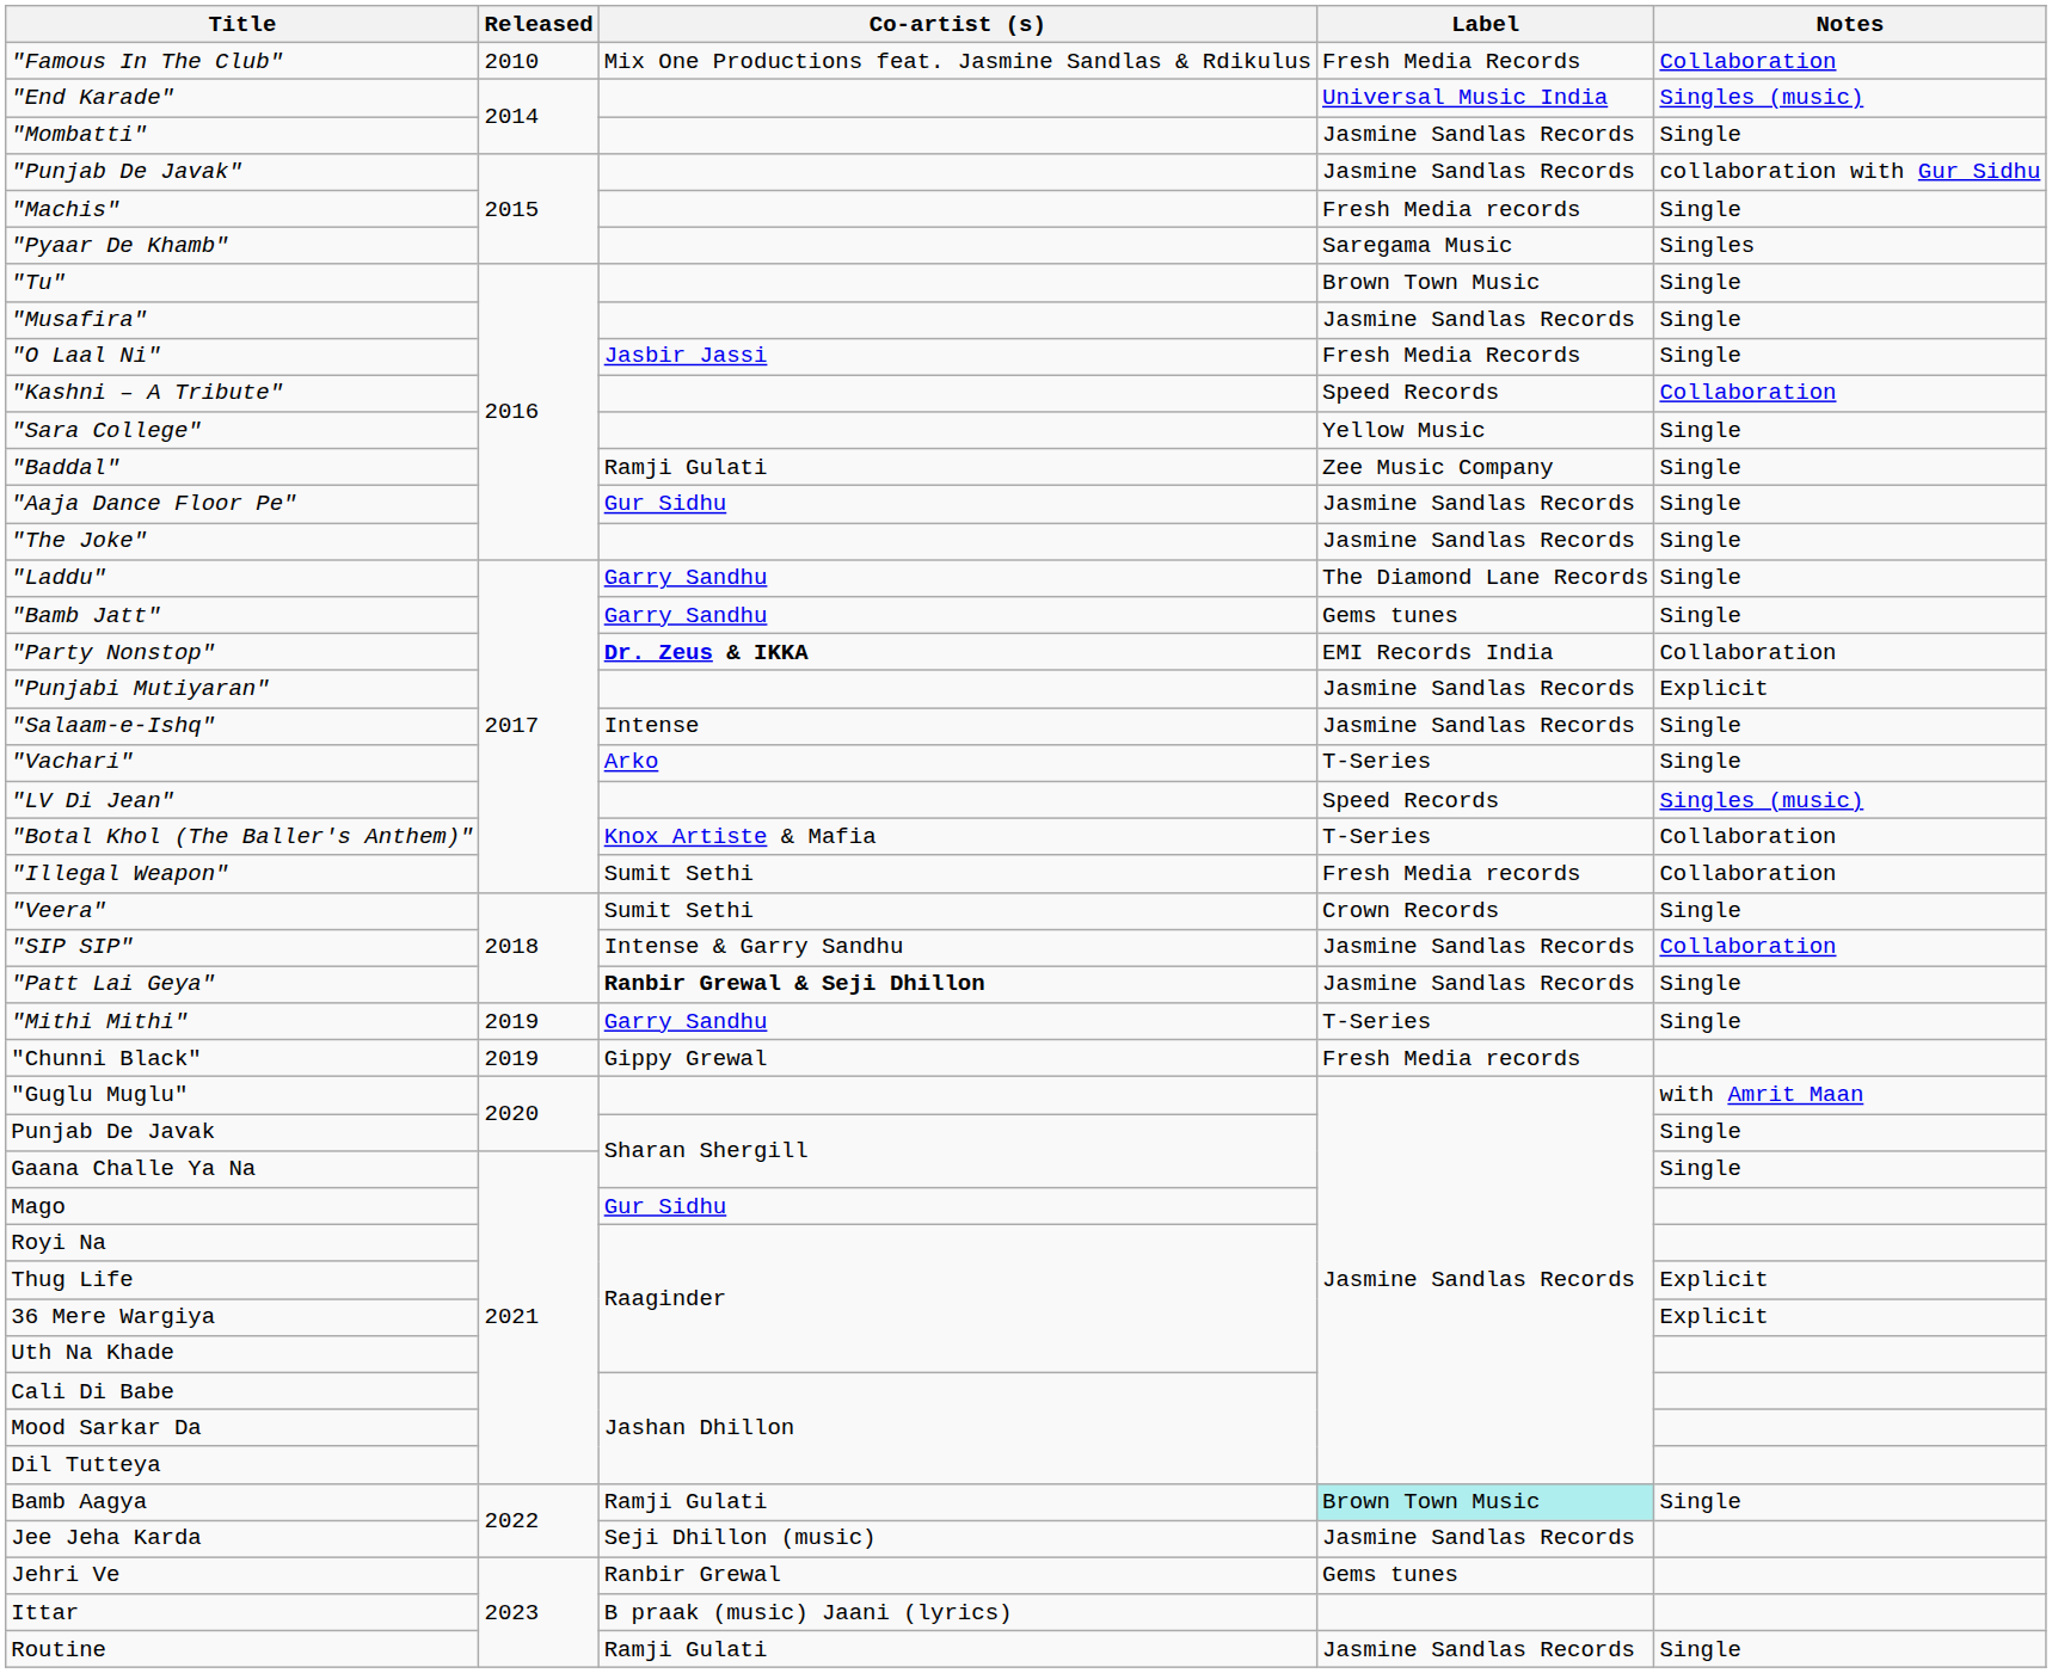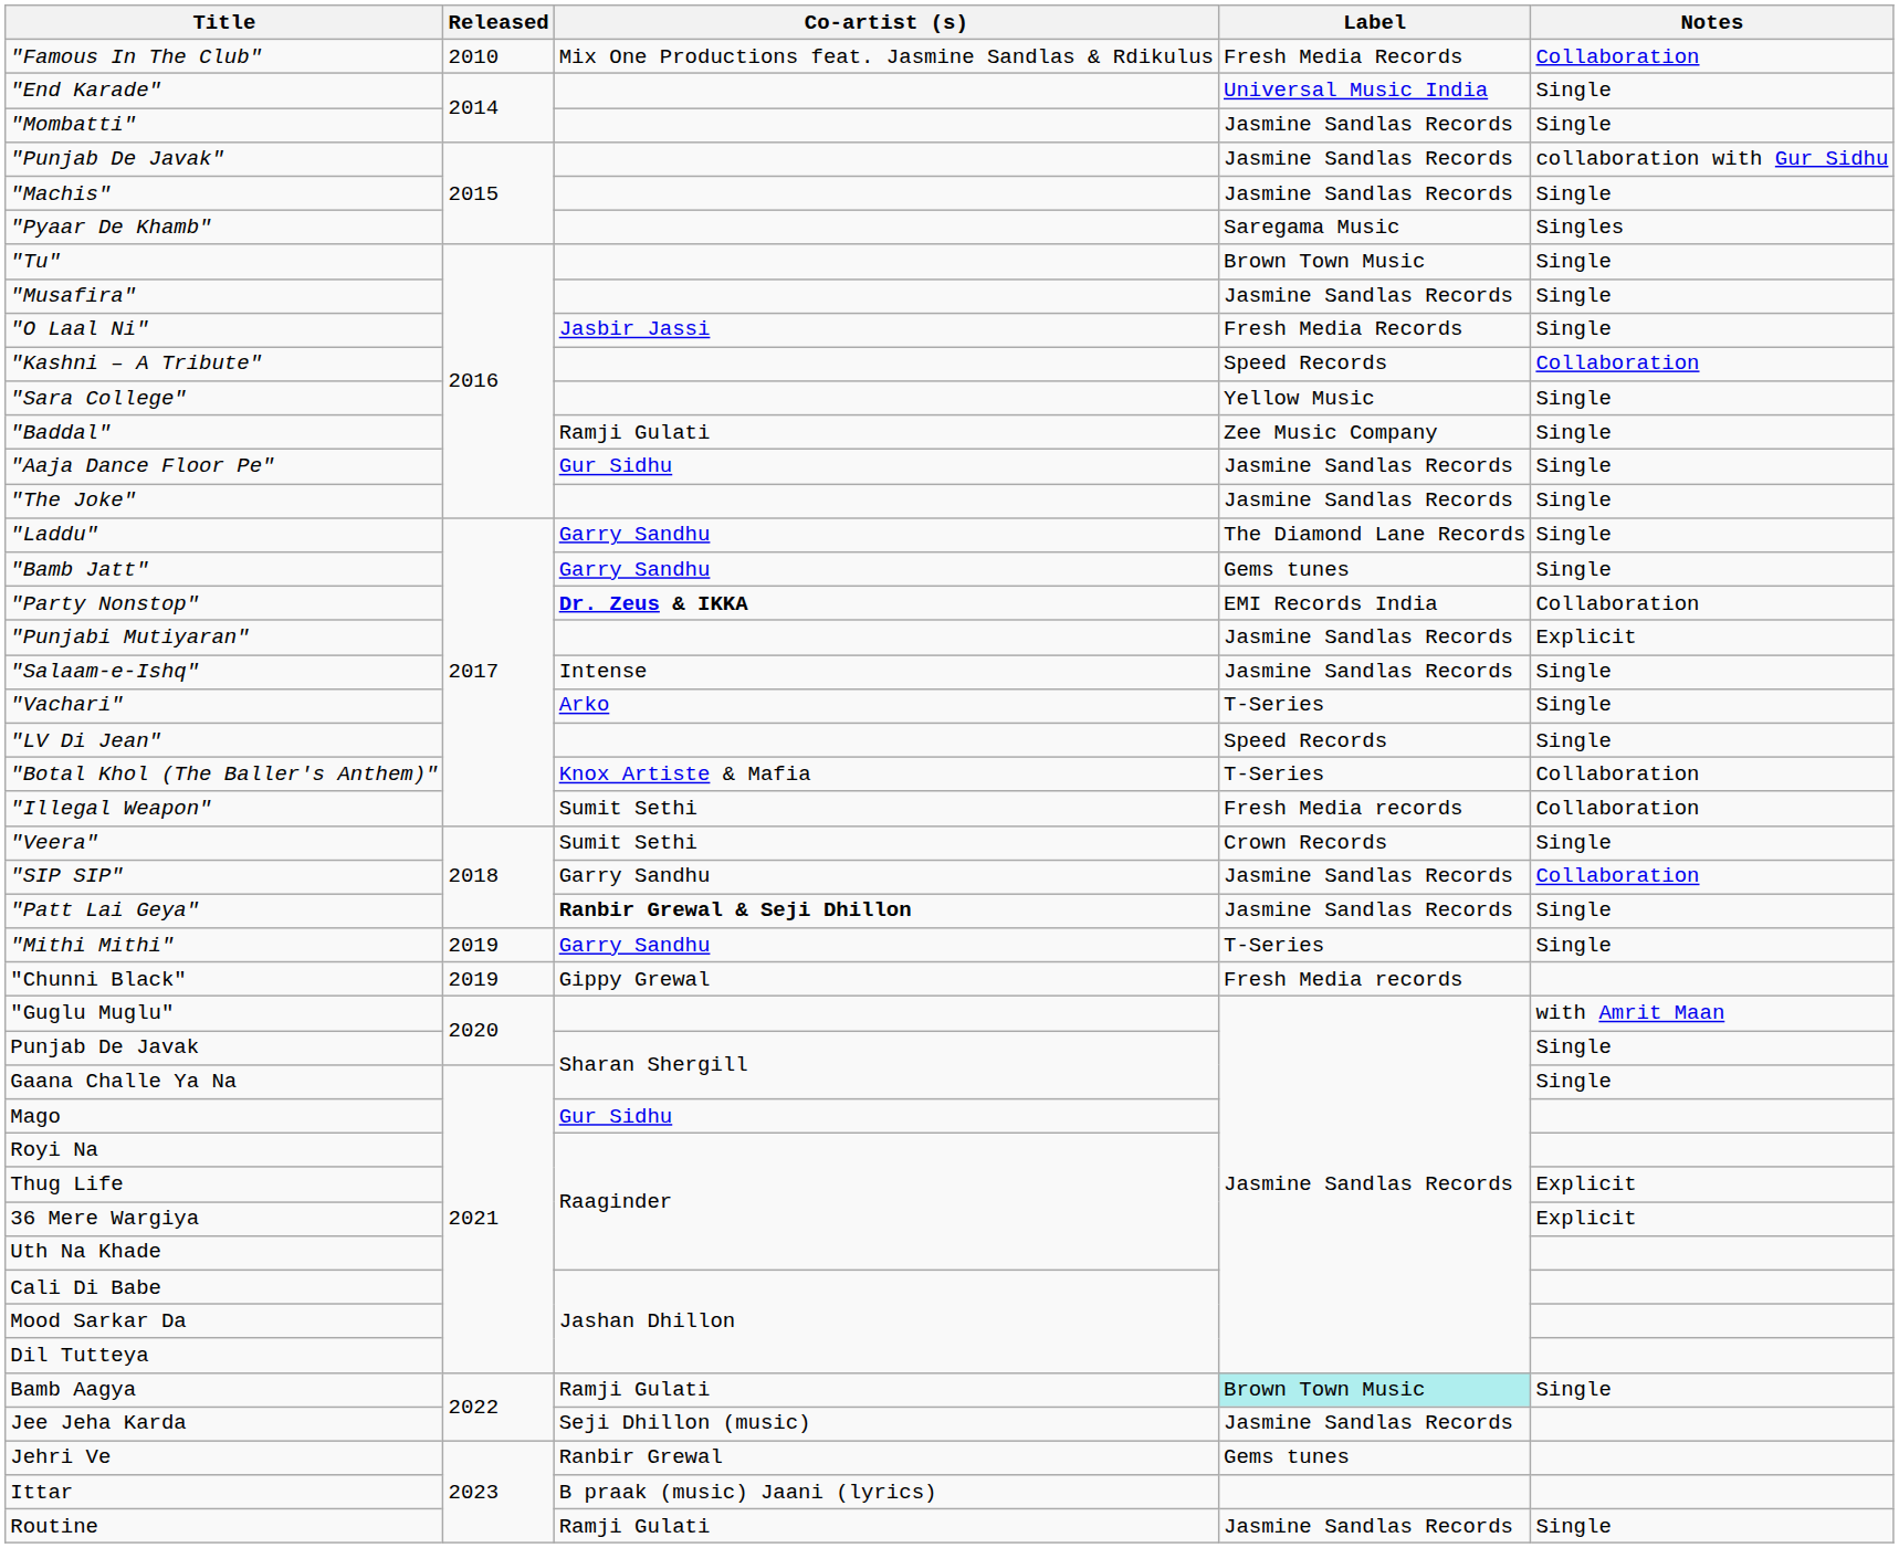"End Karade" | Notes: Singles (music) -> Single
"Machis" | Label: Fresh Media records -> Jasmine Sandlas Records
"LV Di Jean" | Notes: Singles (music) -> Single
"SIP SIP" | Co-artist (s): Intense & Garry Sandhu -> Garry Sandhu
